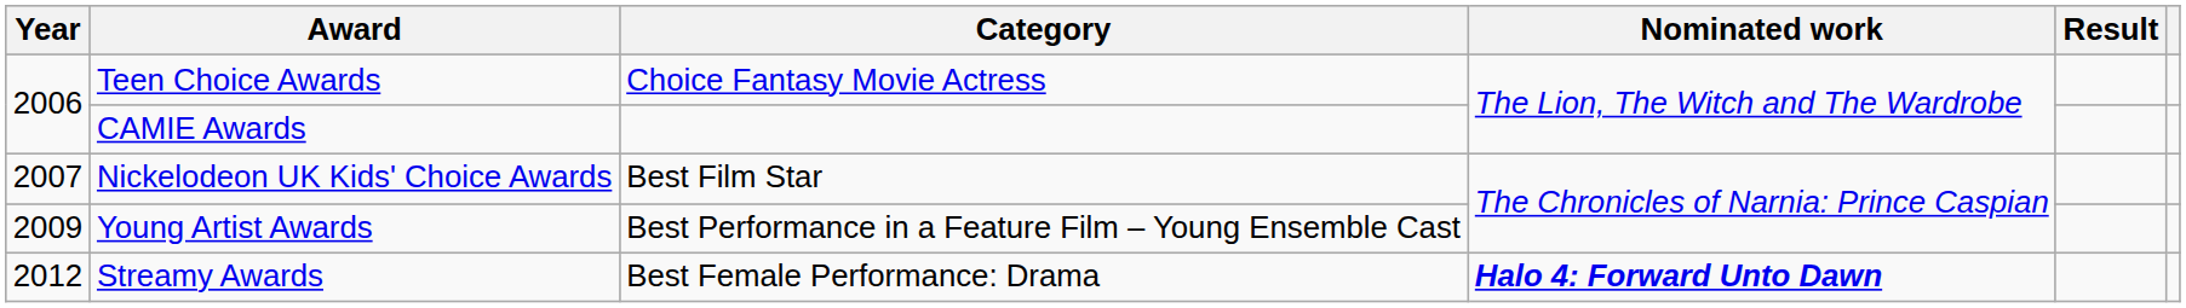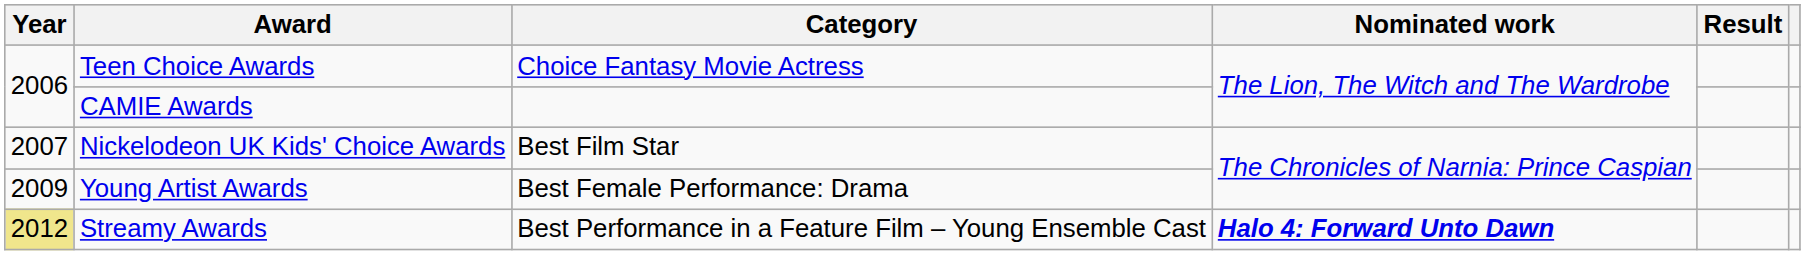Young Artist Awards | Category: Best Performance in a Feature Film – Young Ensemble Cast -> Best Female Performance: Drama
Streamy Awards | Year: no background -> khaki background
Streamy Awards | Category: Best Female Performance: Drama -> Best Performance in a Feature Film – Young Ensemble Cast
